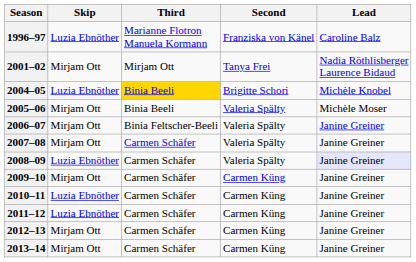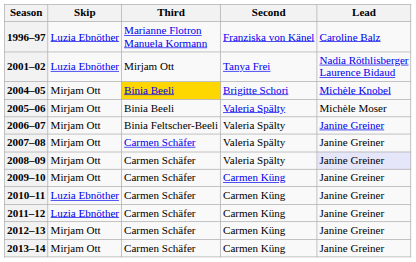2001–02 | Skip: Mirjam Ott -> Luzia Ebnöther
2004–05 | Skip: Luzia Ebnöther -> Mirjam Ott
2008–09 | Skip: Luzia Ebnöther -> Mirjam Ott
